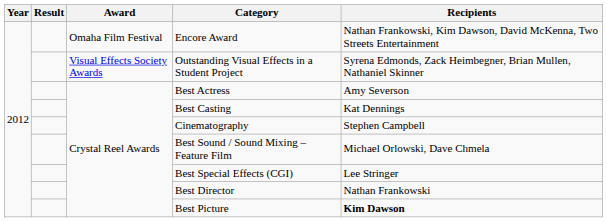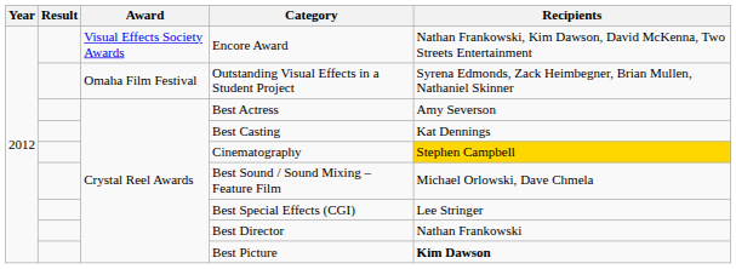Encore Award | Award: Omaha Film Festival -> Visual Effects Society Awards
Outstanding Visual Effects in a Student Project | Award: Visual Effects Society Awards -> Omaha Film Festival
Cinematography | Recipients: no background -> gold background
